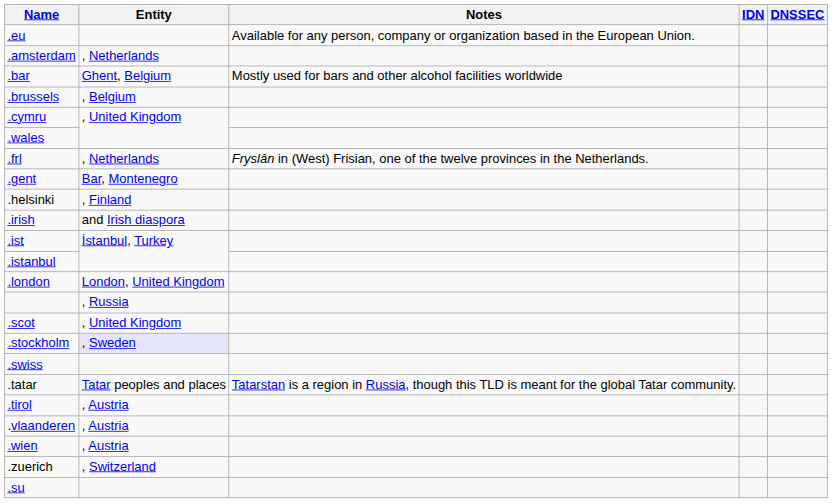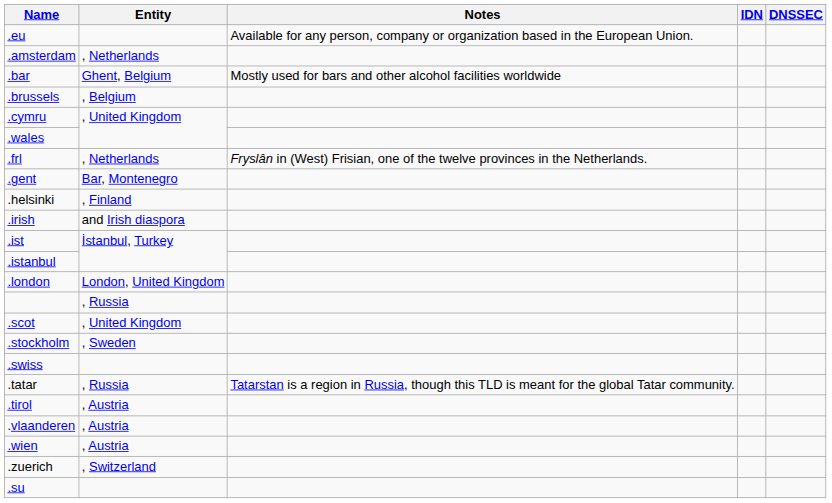.stockholm | Entity: lavender background -> no background
.tatar | Entity: Tatar peoples and places -> , Russia
